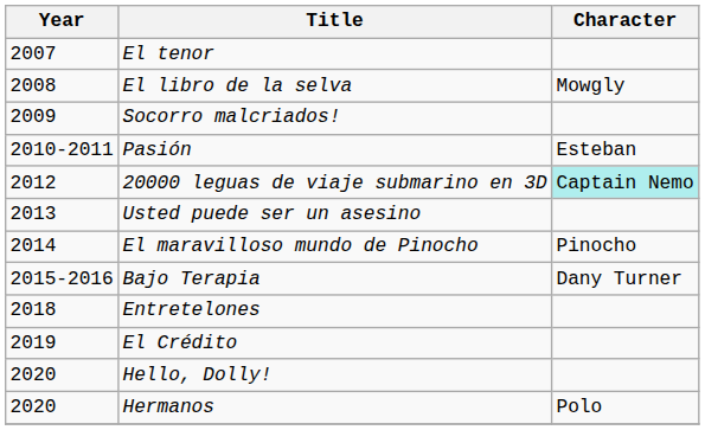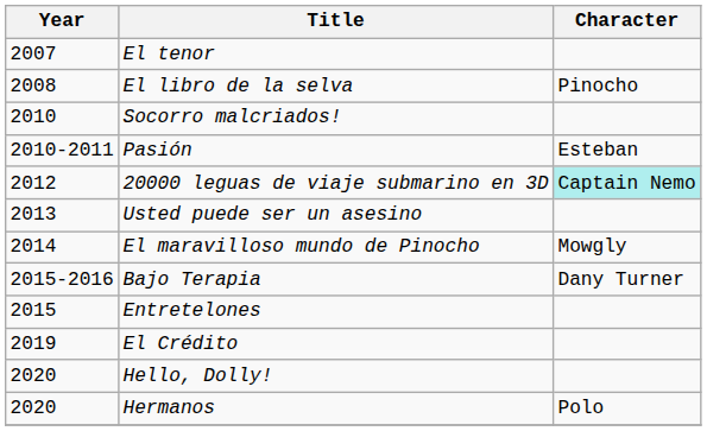El libro de la selva | Character: Mowgly -> Pinocho
Socorro malcriados! | Year: 2009 -> 2010
El maravilloso mundo de Pinocho | Character: Pinocho -> Mowgly
Entretelones | Year: 2018 -> 2015
